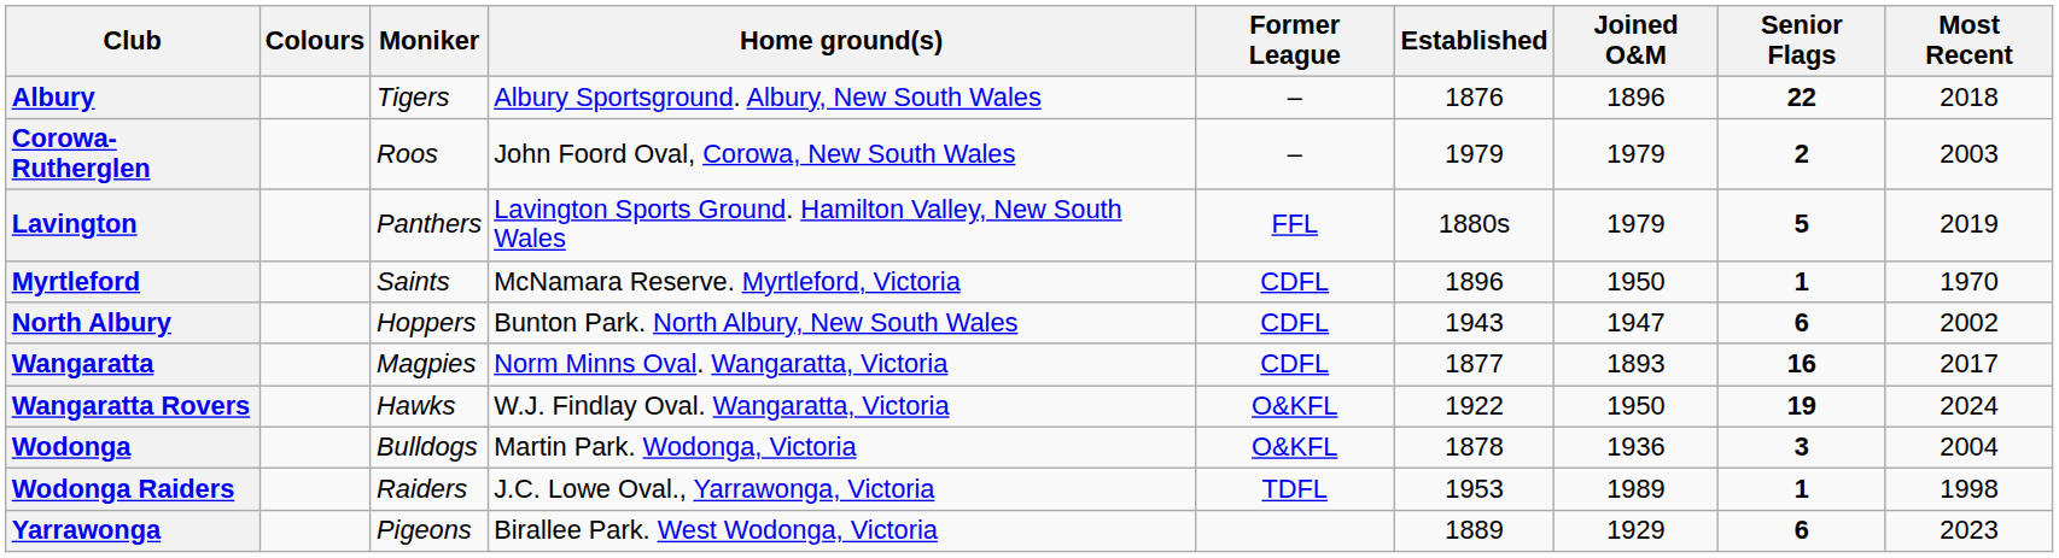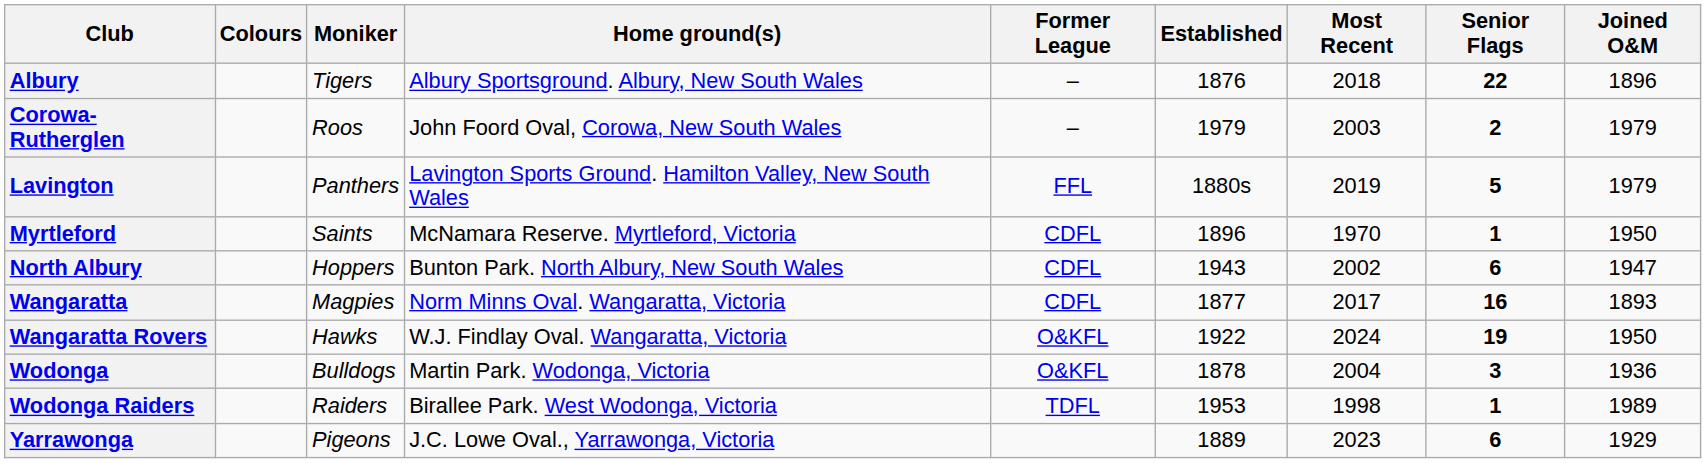columns swapped: Joined O&M <-> Most Recent
Wodonga Raiders | Home ground(s): J.C. Lowe Oval., Yarrawonga, Victoria -> Birallee Park. West Wodonga, Victoria
Yarrawonga | Home ground(s): Birallee Park. West Wodonga, Victoria -> J.C. Lowe Oval., Yarrawonga, Victoria
